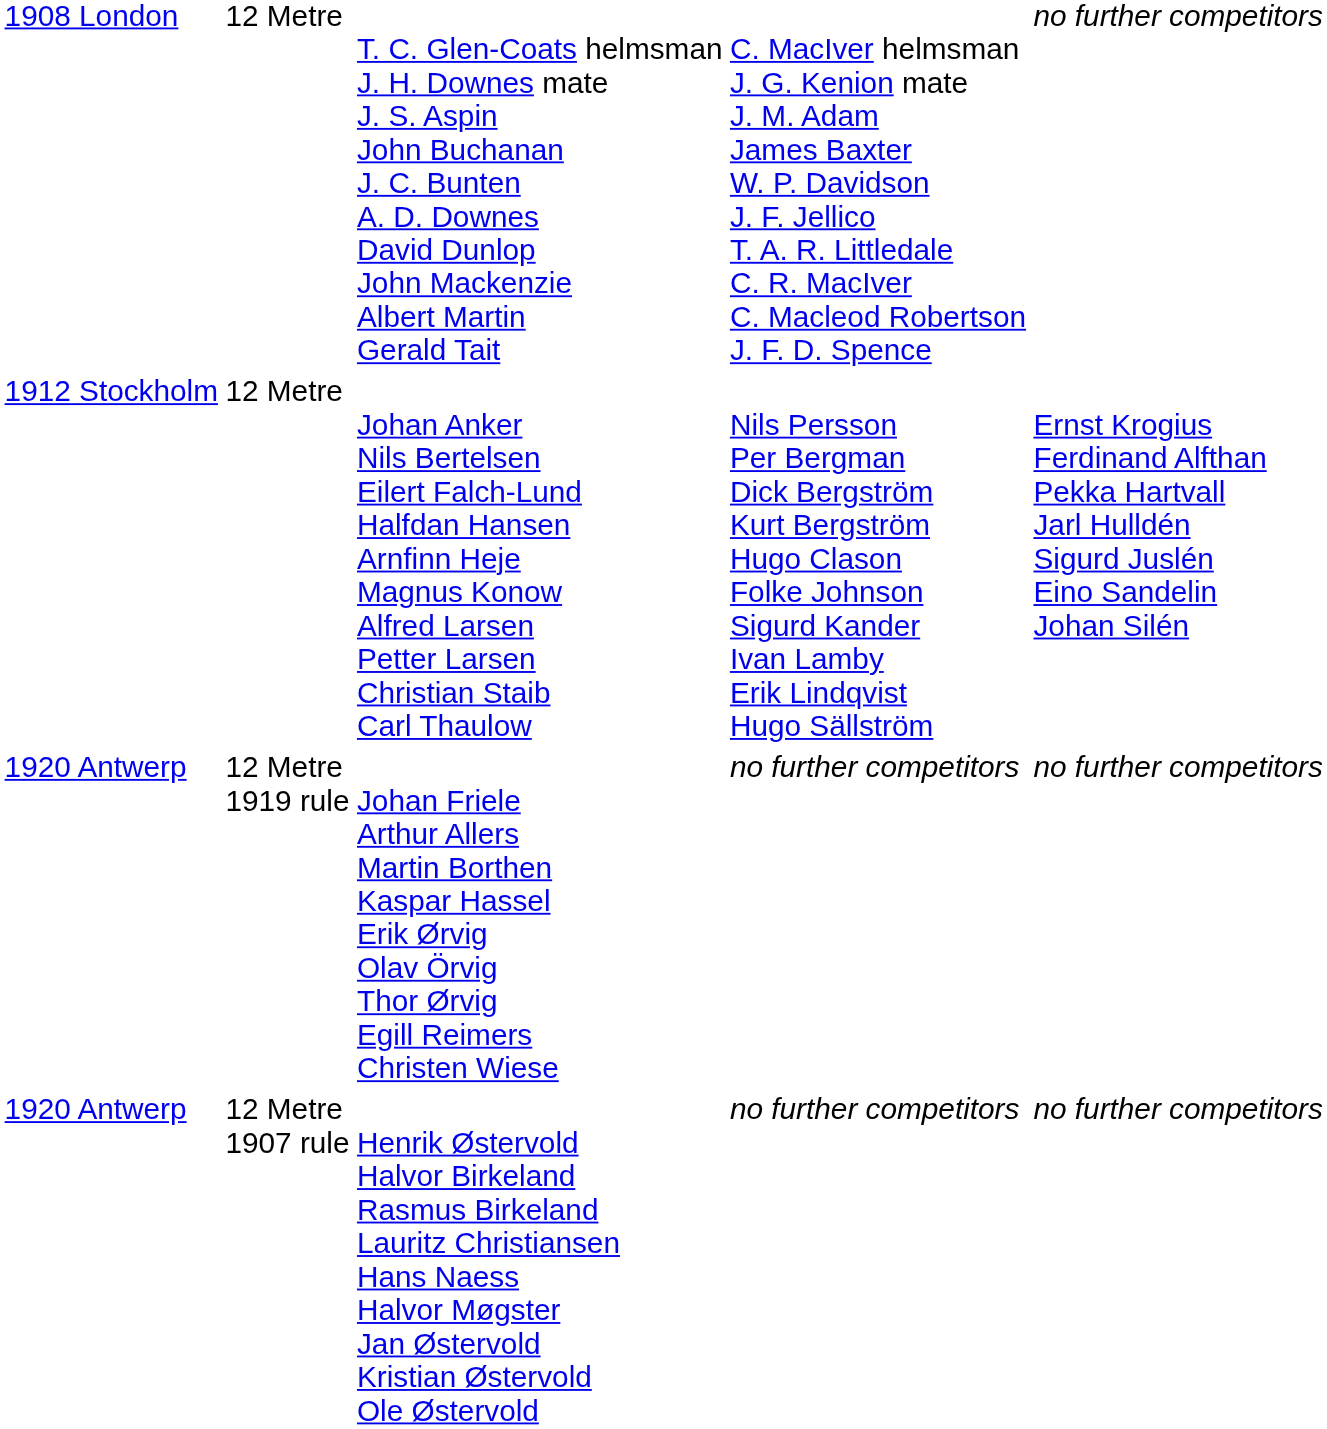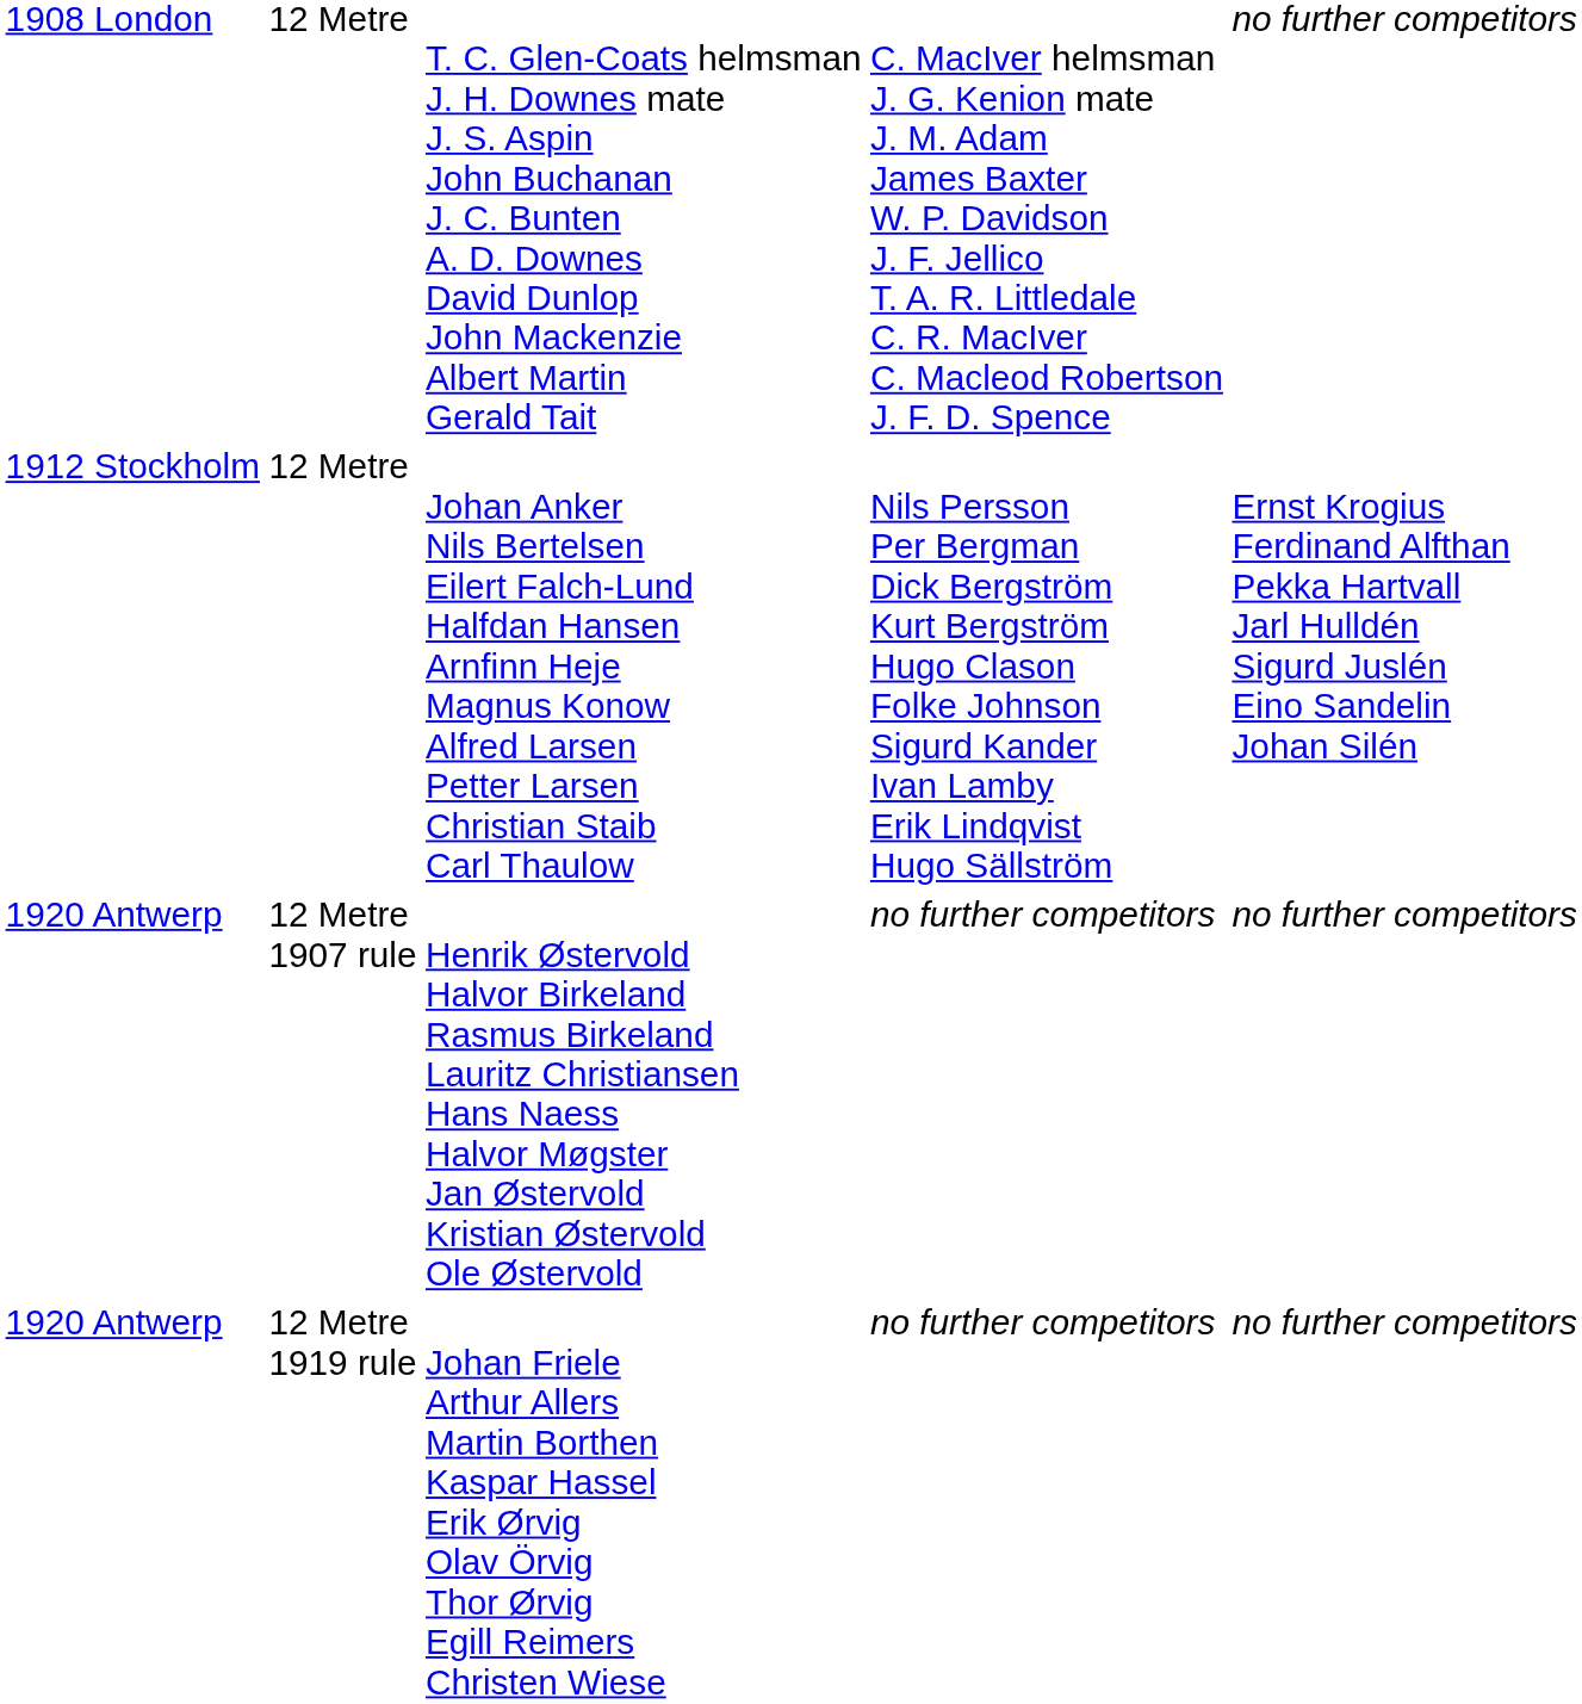rows swapped: 12 Metre 1907 rule <-> 12 Metre 1919 rule
